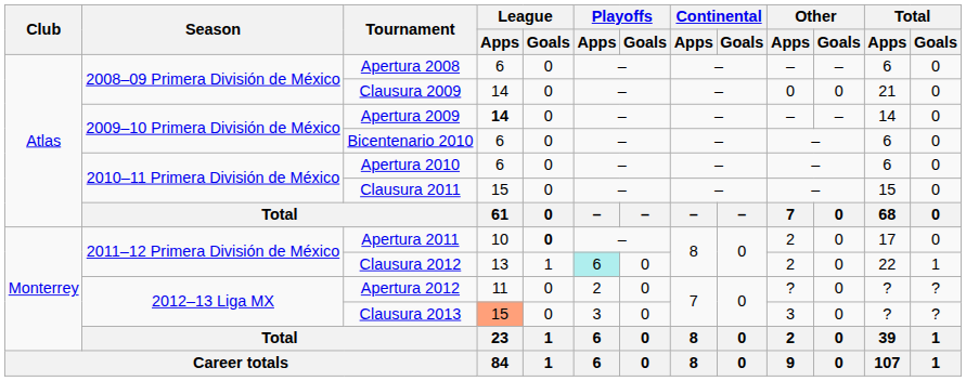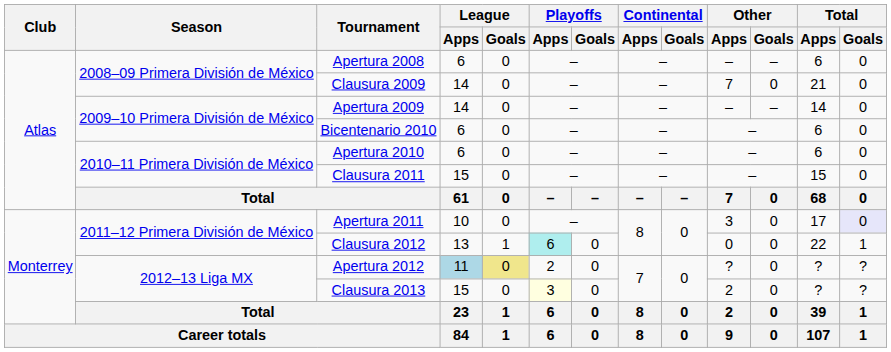Clausura 2009 | Other / Apps: 0 -> 7
Apertura 2009 | League / Apps: bold -> normal
Apertura 2011 | League / Goals: bold -> normal
Apertura 2011 | Other / Apps: 2 -> 3
Apertura 2011 | Total / Goals: no background -> lavender background
Clausura 2012 | Other / Apps: 2 -> 0
Apertura 2012 | League / Apps: no background -> lightblue background
Apertura 2012 | League / Goals: no background -> khaki background
Clausura 2013 | League / Apps: lightsalmon background -> no background
Clausura 2013 | Playoffs / Apps: no background -> lightyellow background
Clausura 2013 | Other / Apps: 3 -> 2
